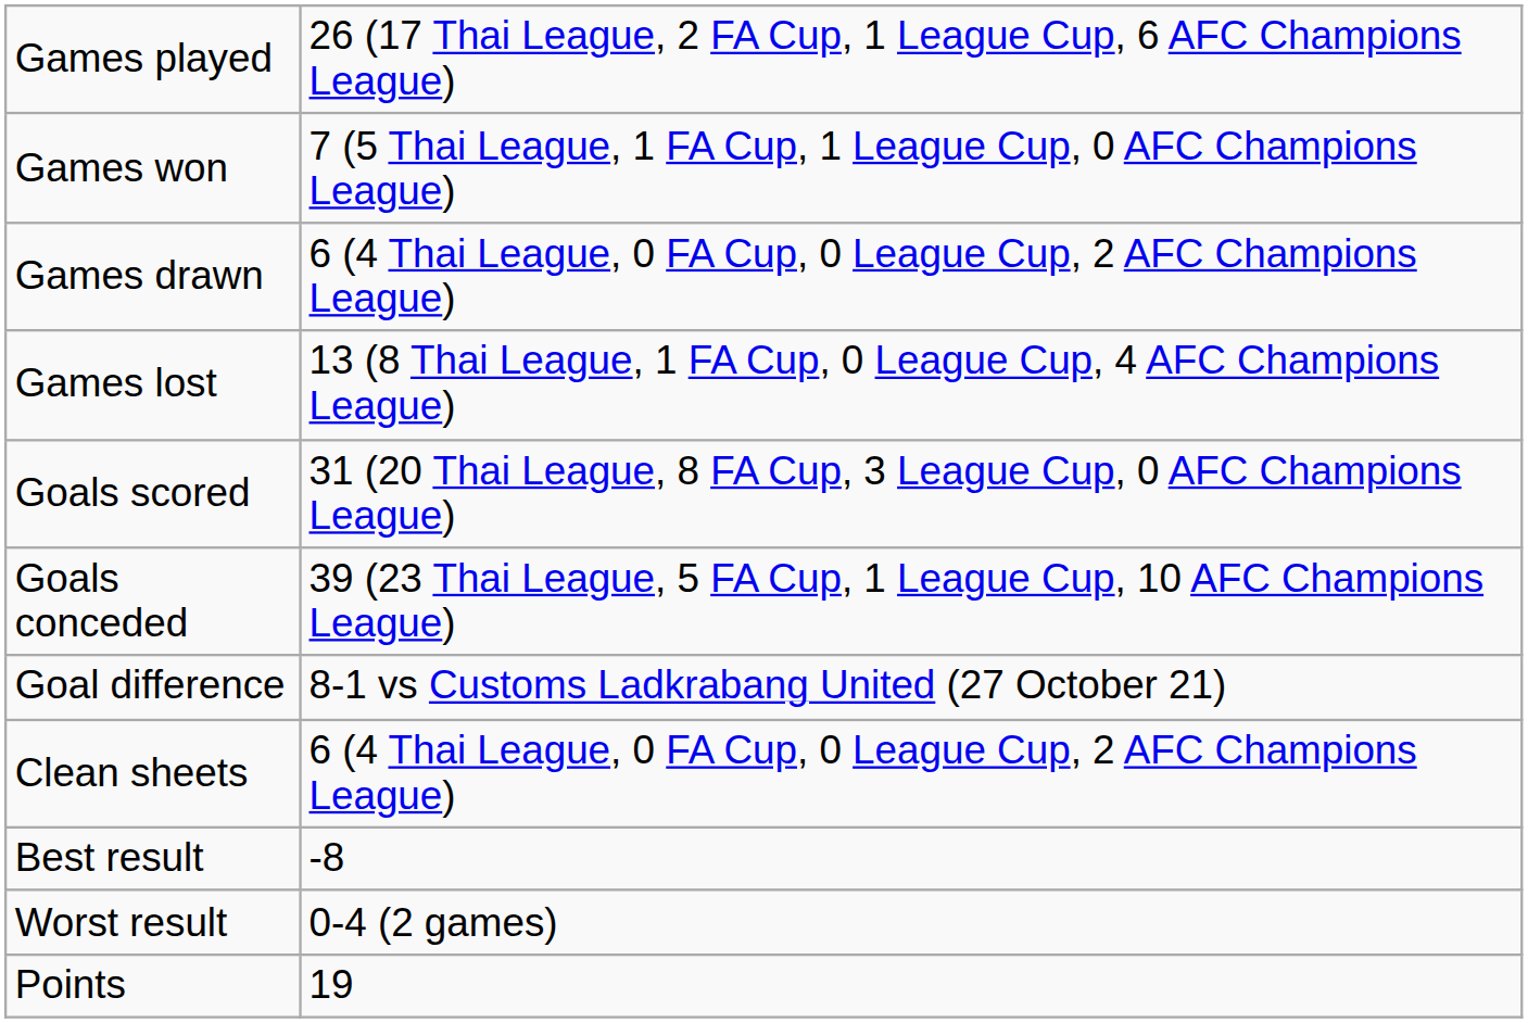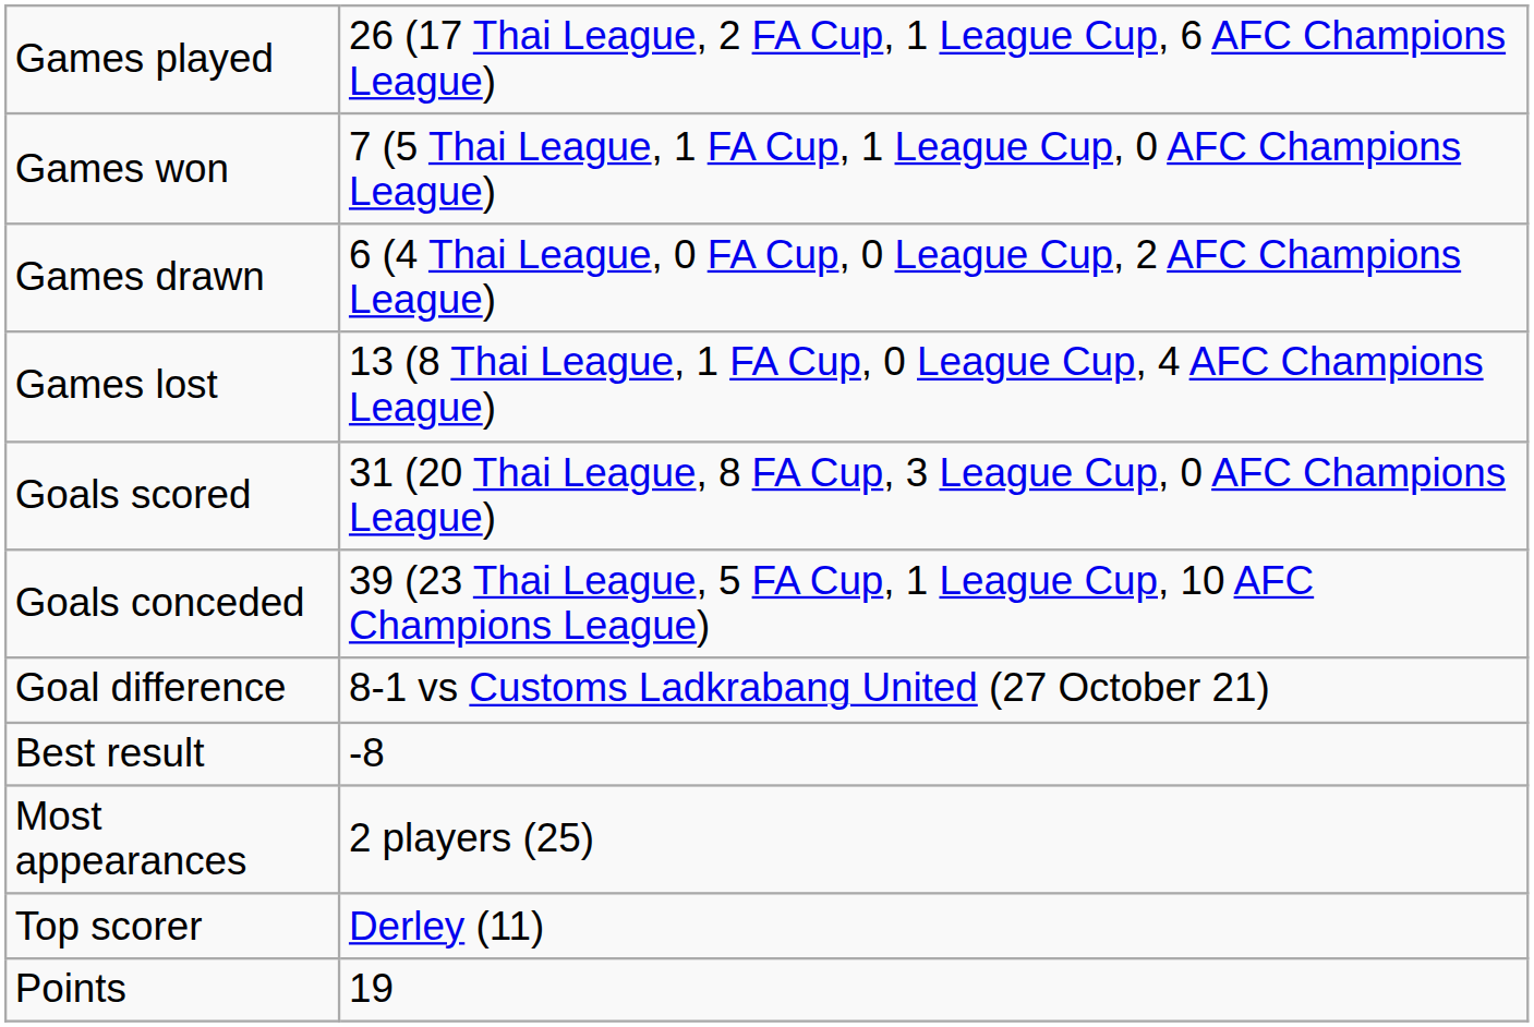- row: Clean sheets | 6 (4 Thai League, 0 FA Cup, 0 League Cup, 2 AFC Champions League)
- row: Worst result | 0-4 (2 games)
+ row: Most appearances | 2 players (25)
+ row: Top scorer | Derley (11)
